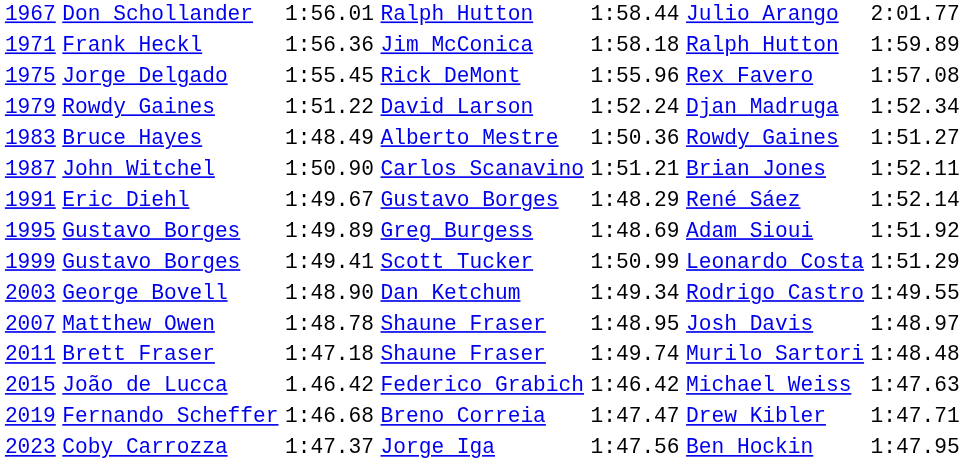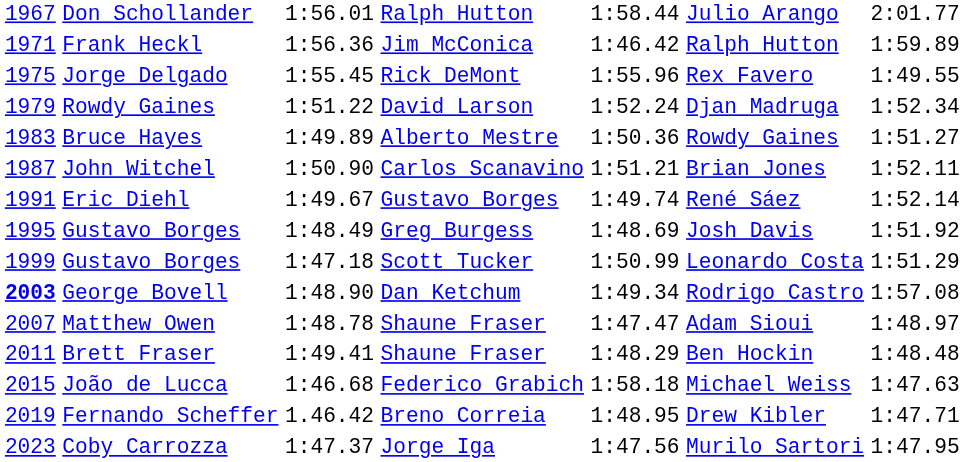Frank Heckl | column 5: 1:58.18 -> 1:46.42
Jorge Delgado | column 7: 1:57.08 -> 1:49.55
Bruce Hayes | column 3: 1:48.49 -> 1:49.89
Eric Diehl | column 5: 1:48.29 -> 1:49.74
Gustavo Borges / Greg Burgess | column 3: 1:49.89 -> 1:48.49
Gustavo Borges / Greg Burgess | column 6: Adam Sioui -> Josh Davis
Gustavo Borges / Scott Tucker | column 3: 1:49.41 -> 1:47.18
George Bovell | column 1: normal -> bold
George Bovell | column 7: 1:49.55 -> 1:57.08
Matthew Owen | column 5: 1:48.95 -> 1:47.47
Matthew Owen | column 6: Josh Davis -> Adam Sioui
Brett Fraser | column 3: 1:47.18 -> 1:49.41
Brett Fraser | column 5: 1:49.74 -> 1:48.29
Brett Fraser | column 6: Murilo Sartori -> Ben Hockin
João de Lucca | column 3: 1.46.42 -> 1:46.68
João de Lucca | column 5: 1:46.42 -> 1:58.18
Fernando Scheffer | column 3: 1:46.68 -> 1.46.42
Fernando Scheffer | column 5: 1:47.47 -> 1:48.95
Coby Carrozza | column 6: Ben Hockin -> Murilo Sartori
